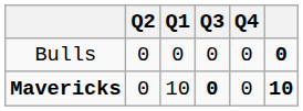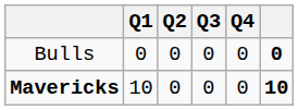columns swapped: Q1 <-> Q2
Mavericks | Q3: bold -> normal
